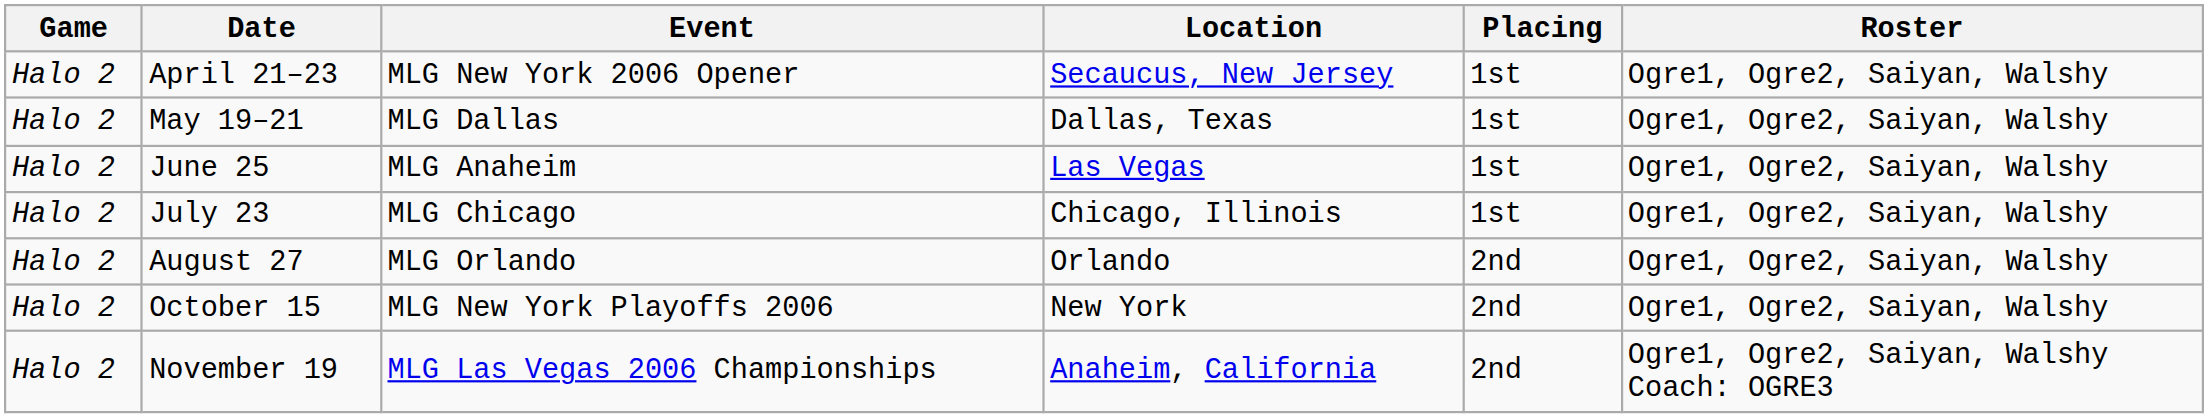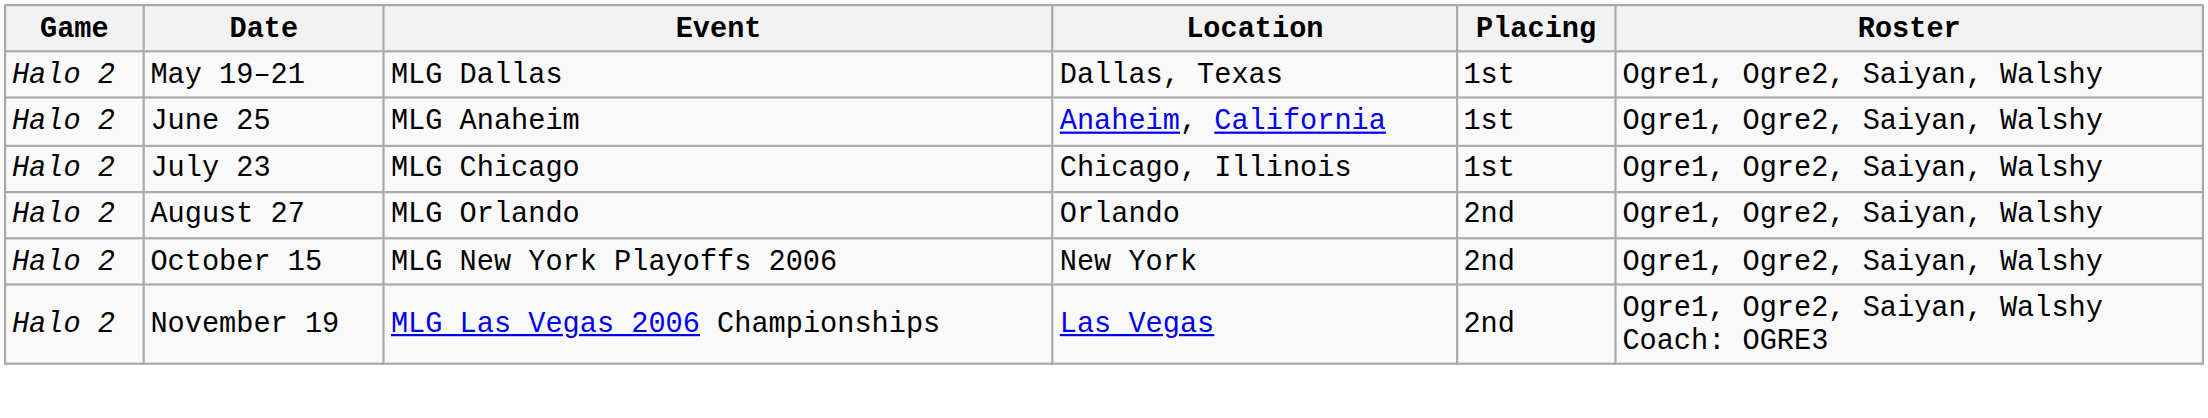- row: Halo 2 | April 21–23 | MLG New York 2006 Opener | Secaucus, New Jersey | 1st | Ogre1, Ogre2, Saiyan, Walshy
June 25 | Location: Las Vegas -> Anaheim, California
November 19 | Location: Anaheim, California -> Las Vegas
